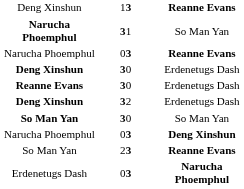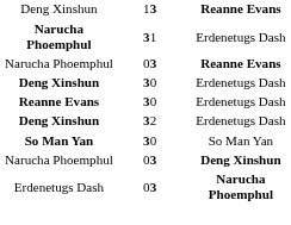31 | column 3: So Man Yan -> Erdenetugs Dash
- row: So Man Yan | 23 | Reanne Evans
